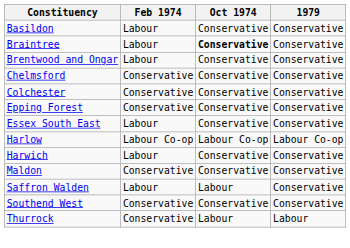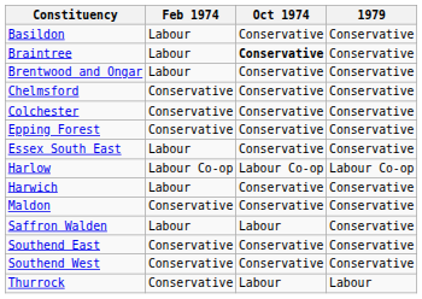+ row: Southend East | Conservative | Conservative | Conservative
